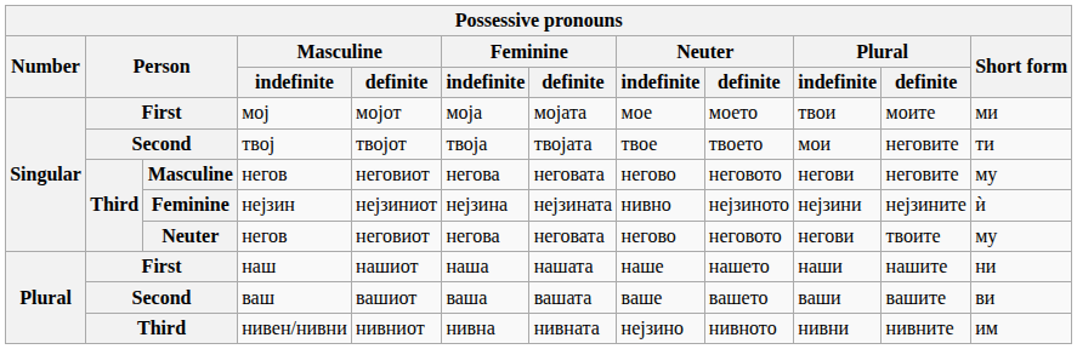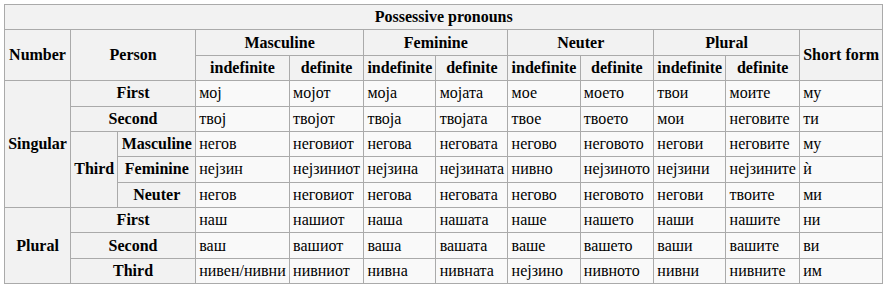мој | Short form: ми -> му
Neuter / негов | Short form: му -> ми
